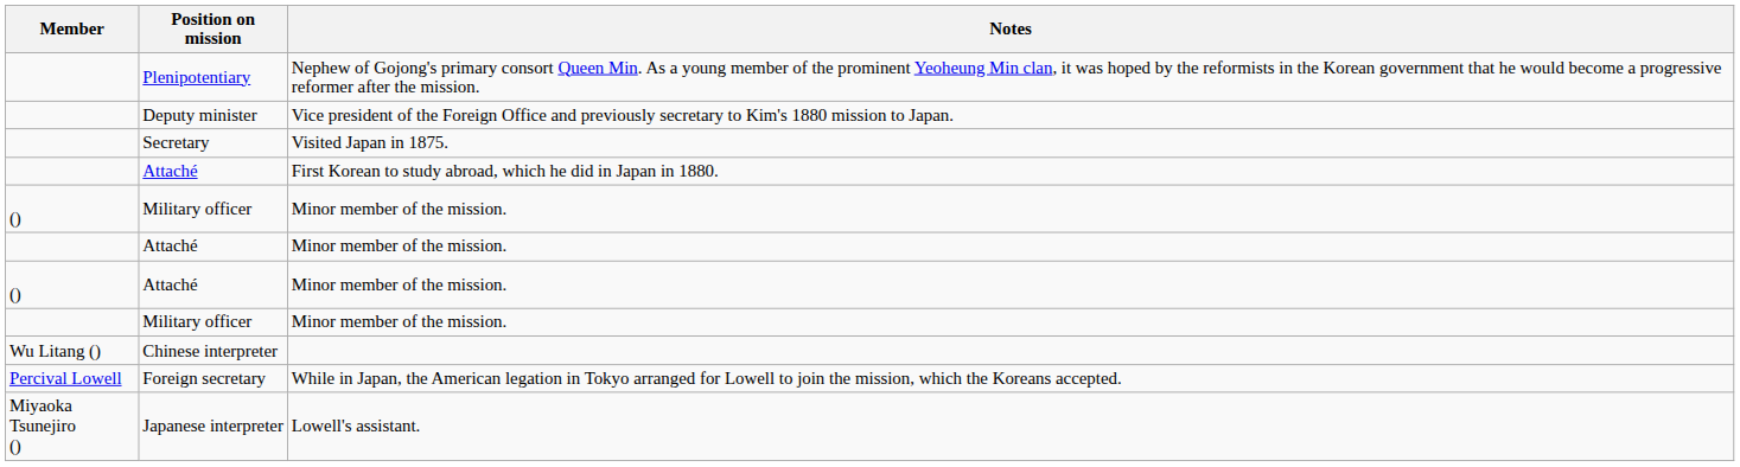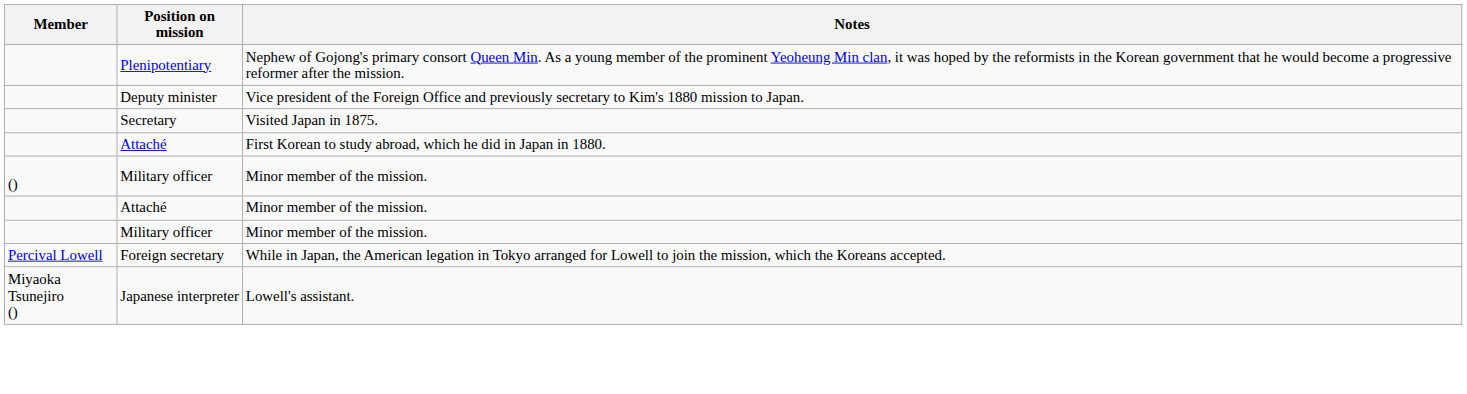- row: () | Attaché | Minor member of the mission.
- row: Wu Litang () | Chinese interpreter
